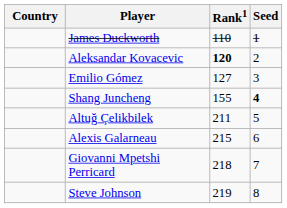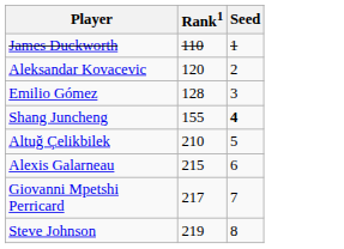- column: Country
Aleksandar Kovacevic | Rank1: bold -> normal
Emilio Gómez | Rank1: 127 -> 128
Altuğ Çelikbilek | Rank1: 211 -> 210
Giovanni Mpetshi Perricard | Rank1: 218 -> 217
